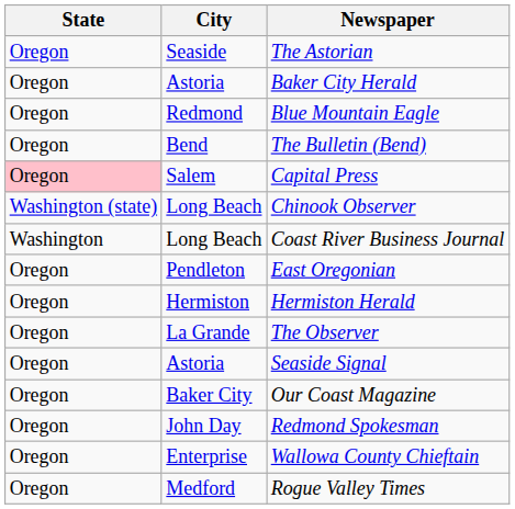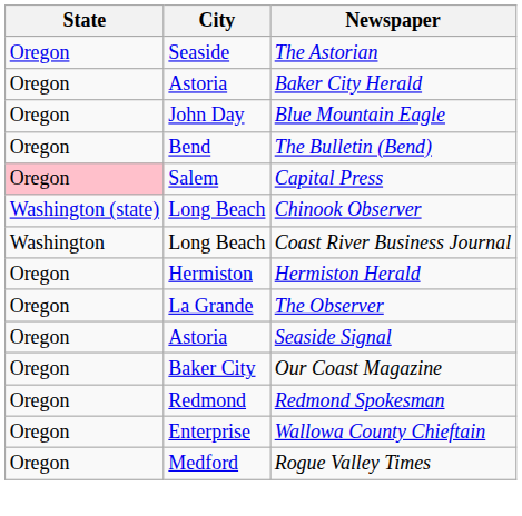Blue Mountain Eagle | City: Redmond -> John Day
- row: Oregon | Pendleton | East Oregonian
Redmond Spokesman | City: John Day -> Redmond
